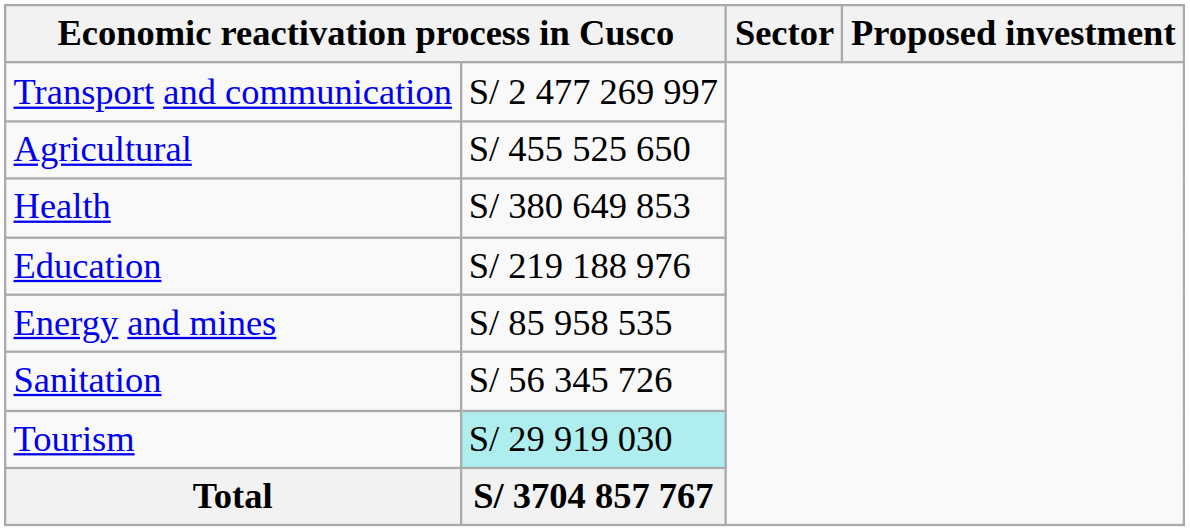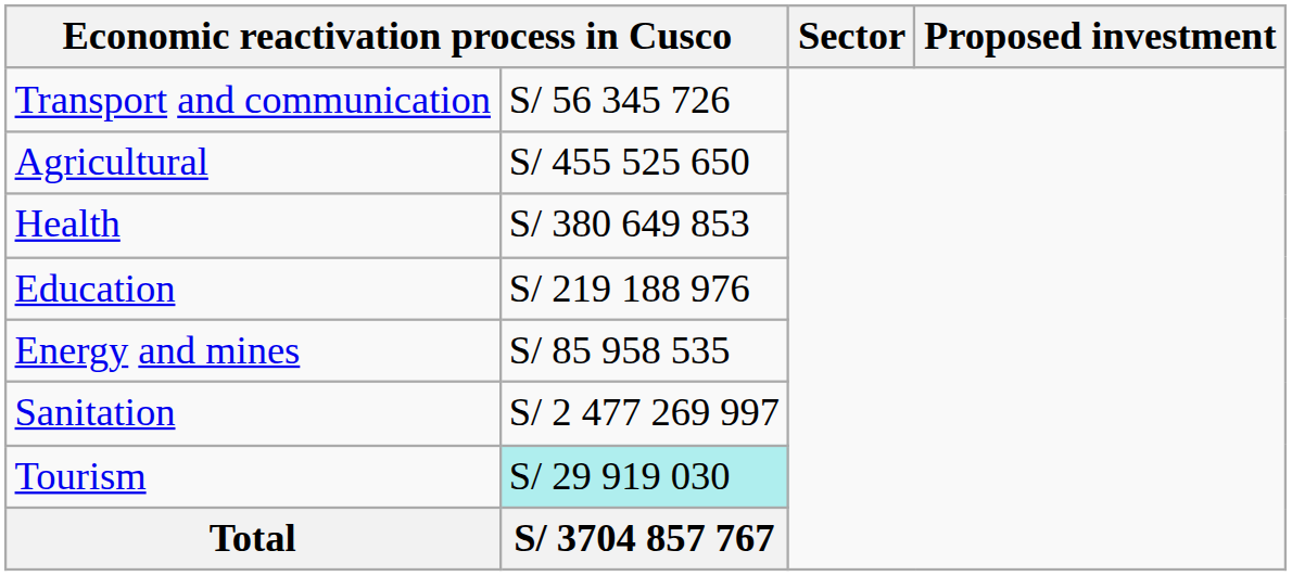Transport and communication | column 2: S/ 2 477 269 997 -> S/ 56 345 726
Sanitation | column 2: S/ 56 345 726 -> S/ 2 477 269 997
